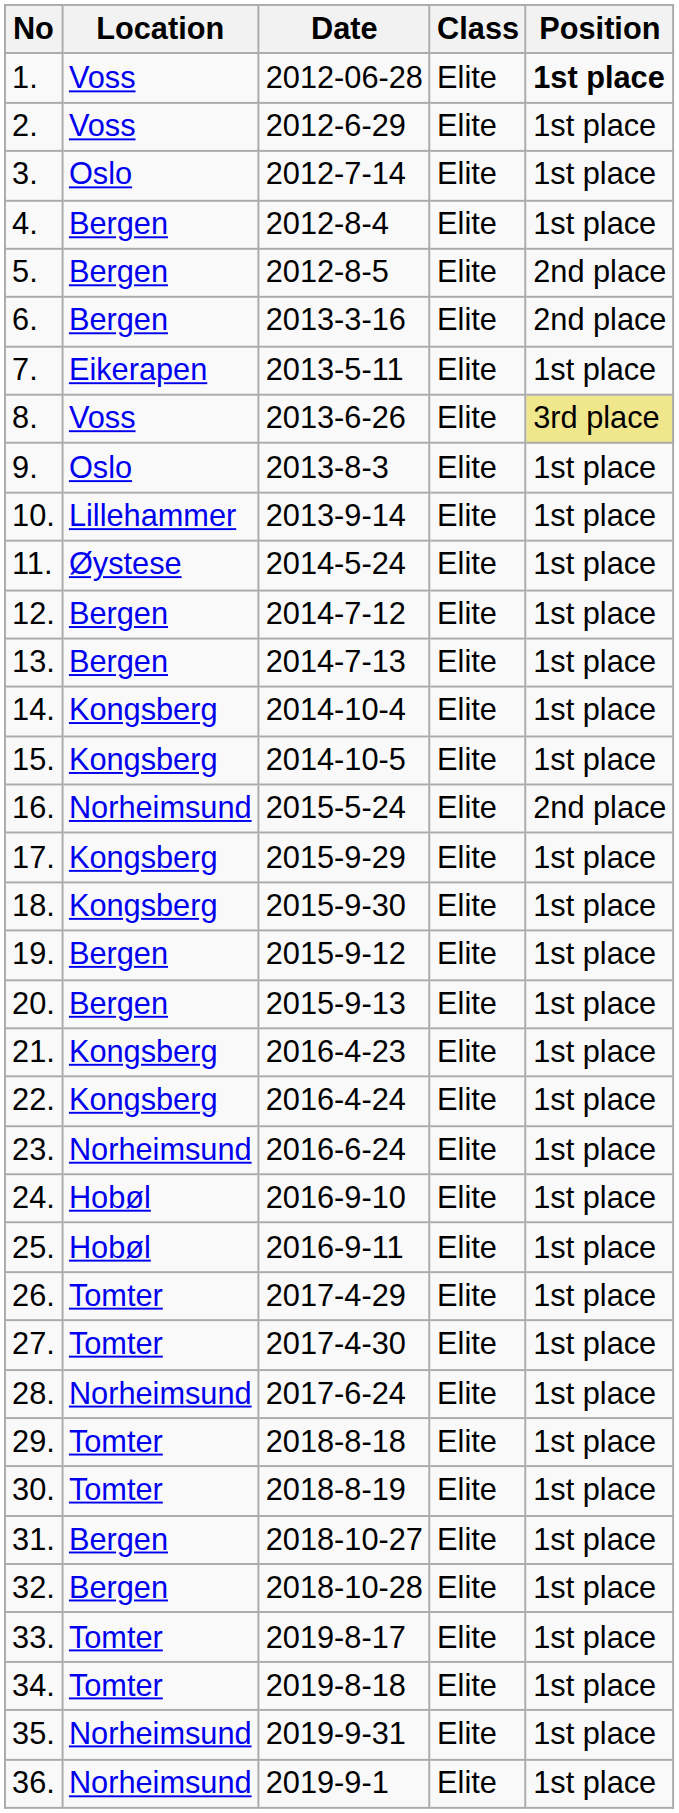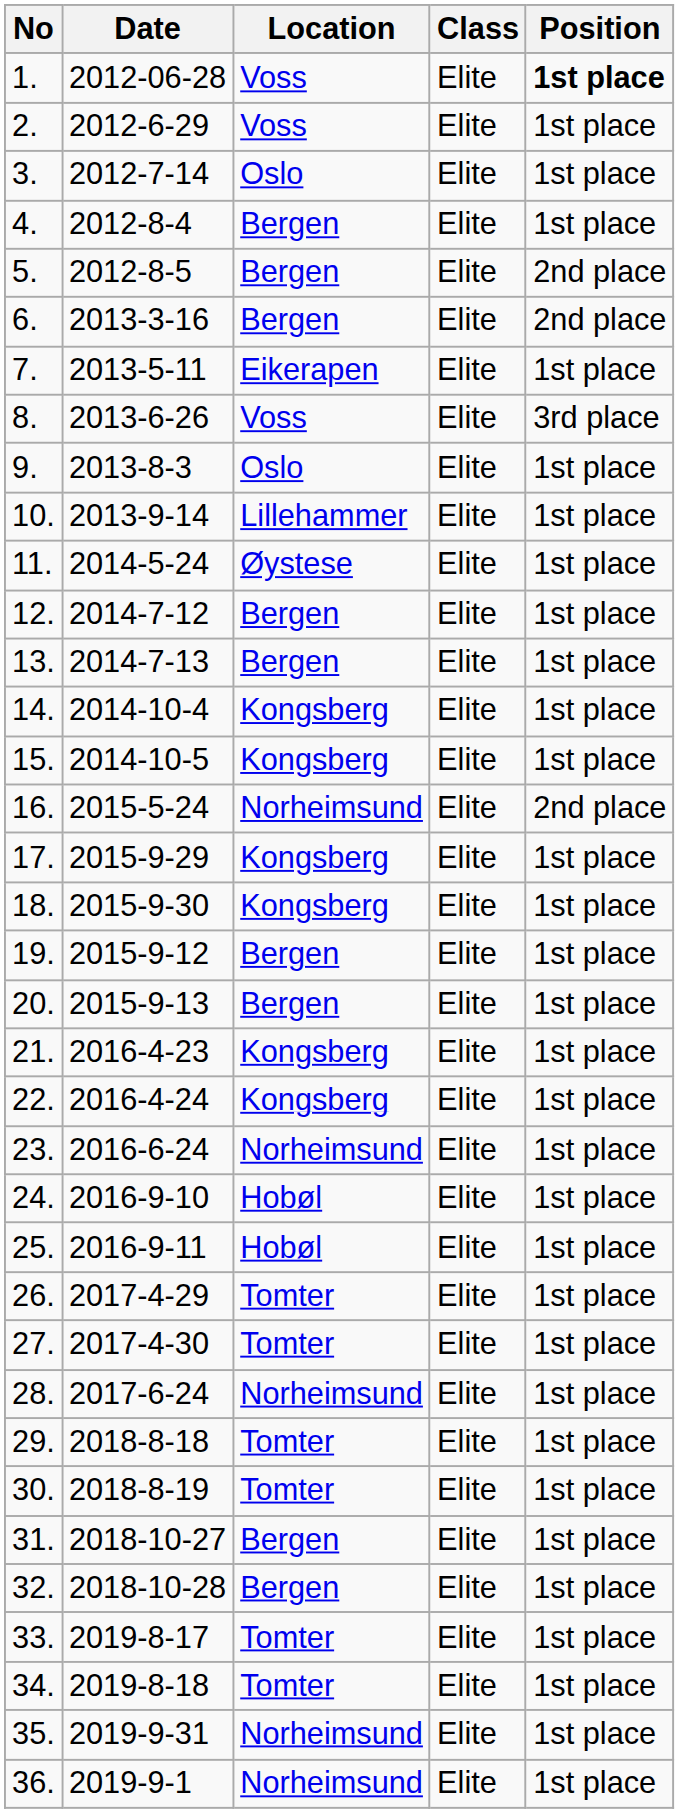columns swapped: Date <-> Location
8. | Position: khaki background -> no background
